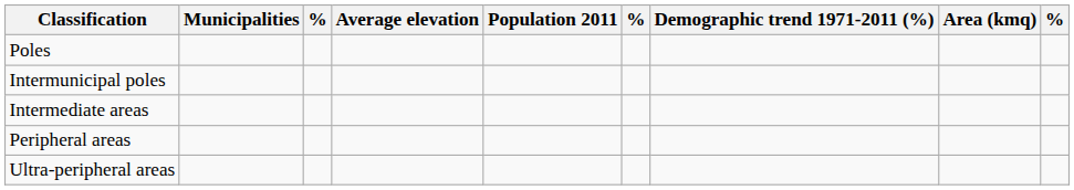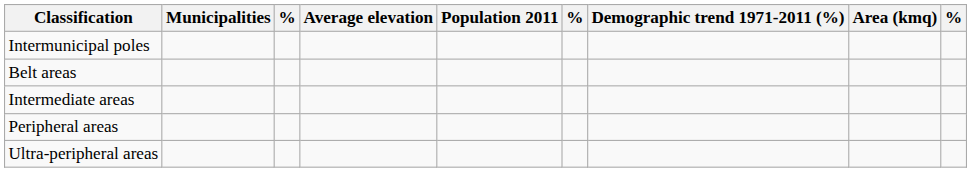- row: Poles
+ row: Belt areas
